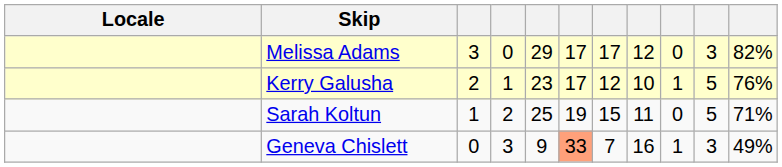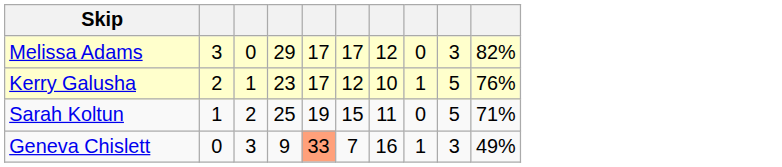- column: Locale
